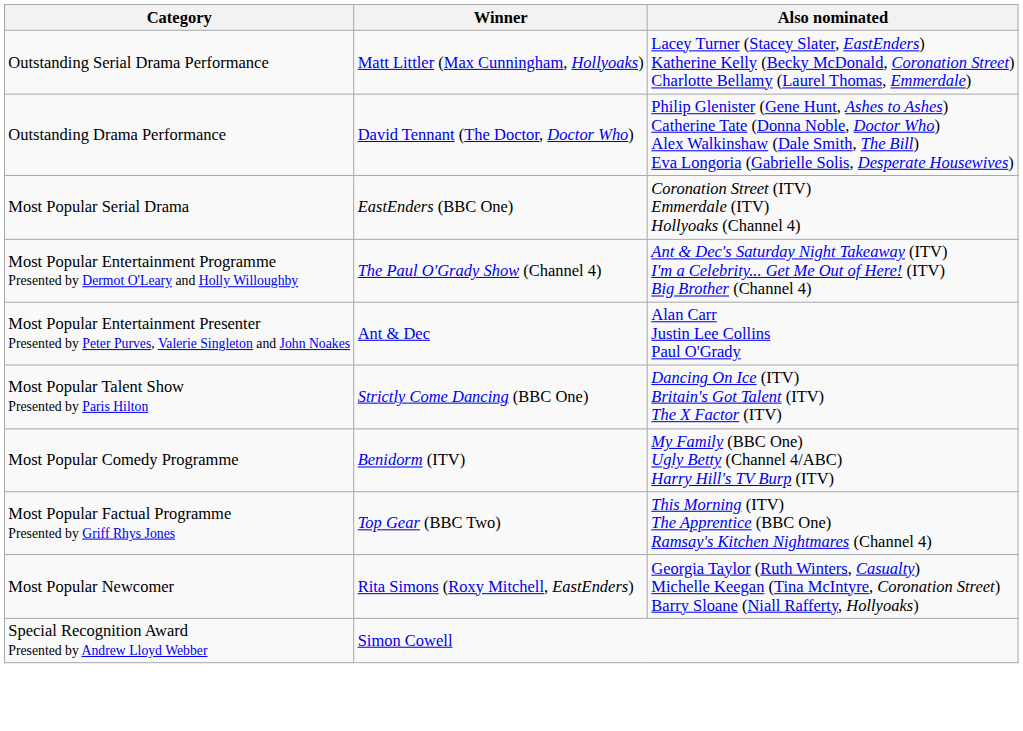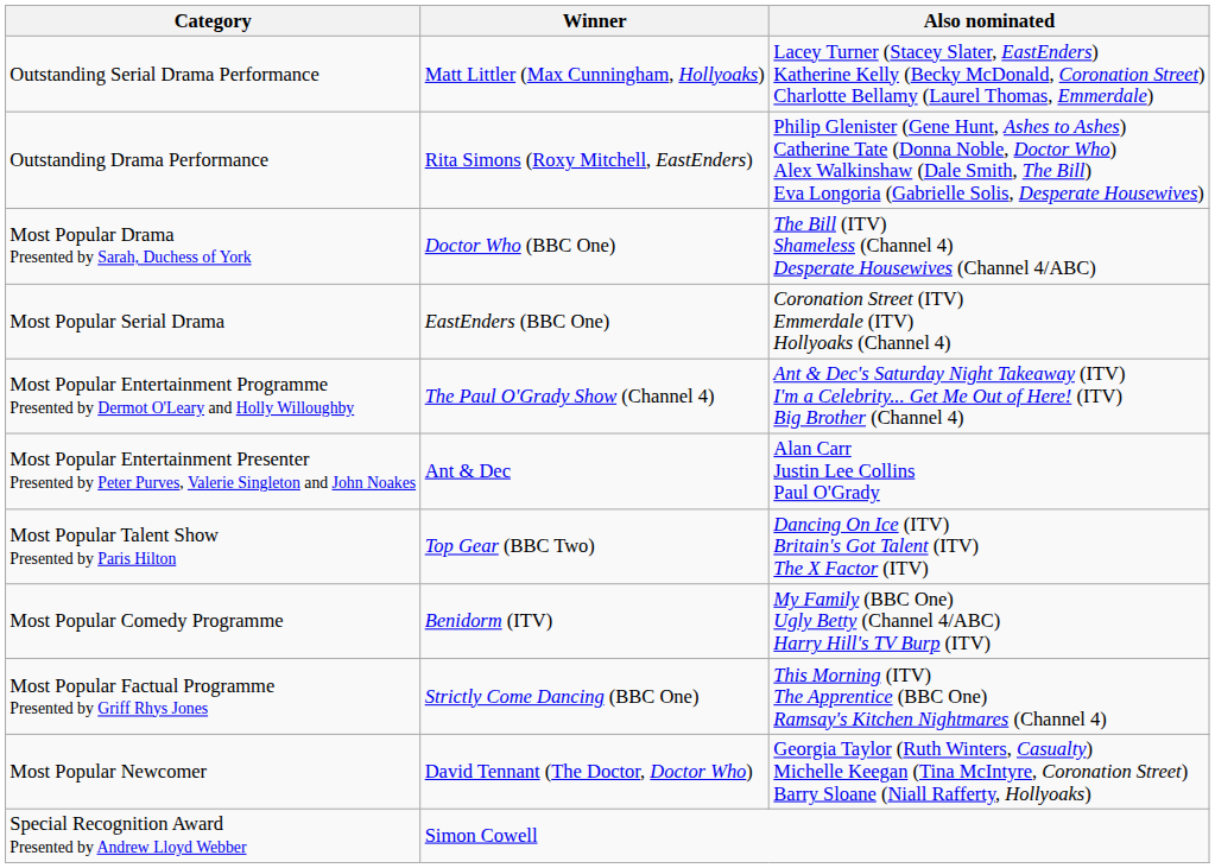Outstanding Drama Performance | Winner: David Tennant (The Doctor, Doctor Who) -> Rita Simons (Roxy Mitchell, EastEnders)
+ row: Most Popular Drama Presented by Sarah, Duchess of York | Doctor Who (BBC One) | The Bill (ITV) Shameless (Channel 4) Desperate Housewives (Channel 4/ABC)
Most Popular Talent Show Presented by Paris Hilton | Winner: Strictly Come Dancing (BBC One) -> Top Gear (BBC Two)
Most Popular Factual Programme Presented by Griff Rhys Jones | Winner: Top Gear (BBC Two) -> Strictly Come Dancing (BBC One)
Most Popular Newcomer | Winner: Rita Simons (Roxy Mitchell, EastEnders) -> David Tennant (The Doctor, Doctor Who)
